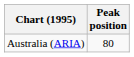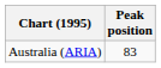Australia (ARIA) | Peak position: 80 -> 83
